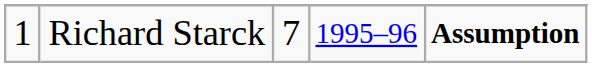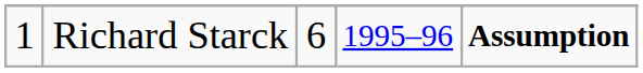Richard Starck | column 3: 7 -> 6
